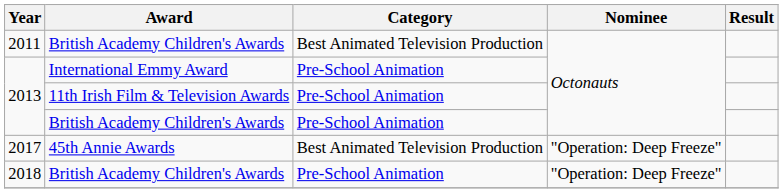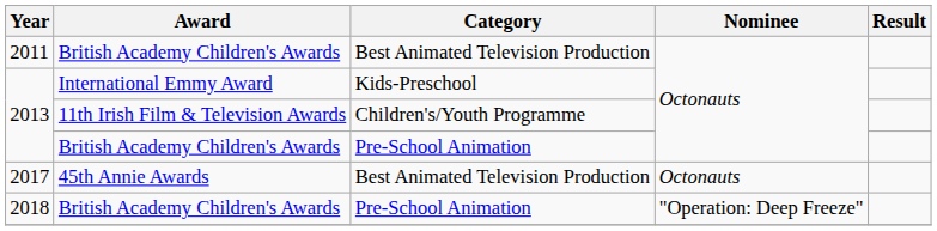2013 / International Emmy Award | Category: Pre-School Animation -> Kids-Preschool
2013 / 11th Irish Film & Television Awards | Category: Pre-School Animation -> Children's/Youth Programme
2017 | Nominee: "Operation: Deep Freeze" -> Octonauts
